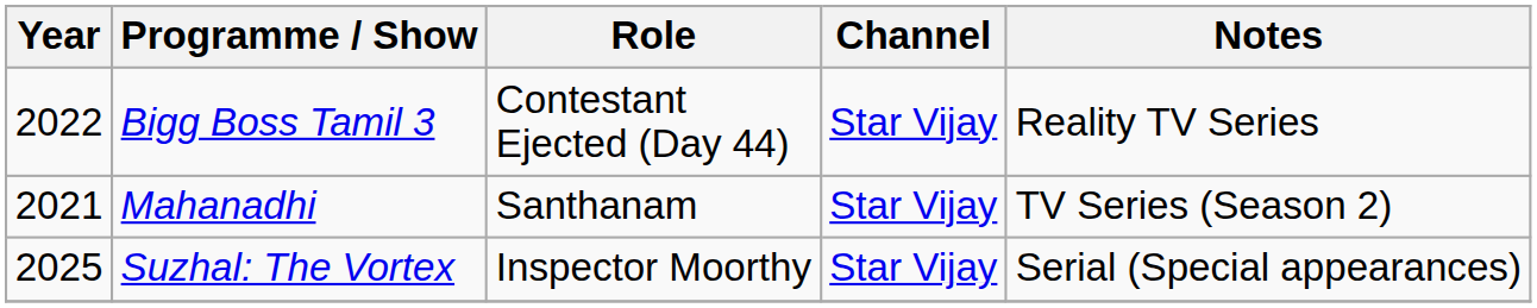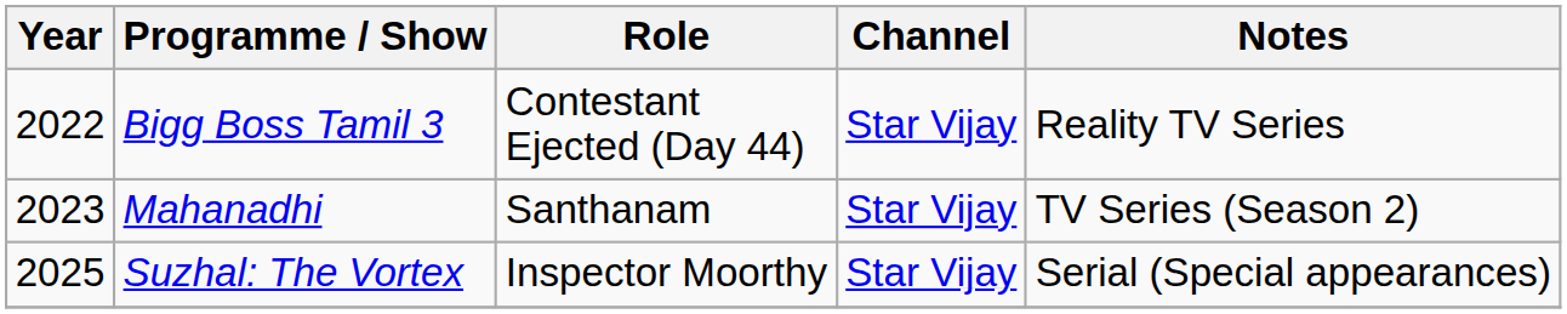Mahanadhi | Year: 2021 -> 2023
